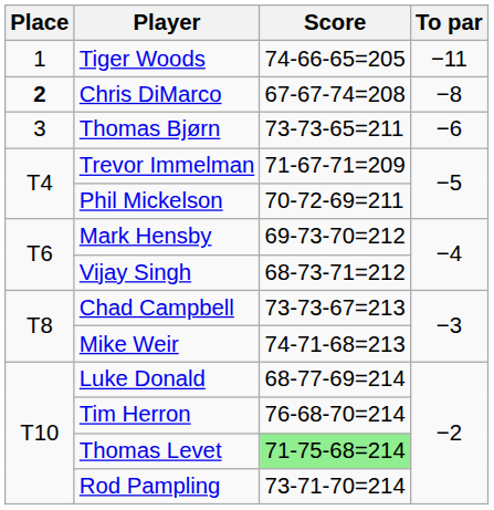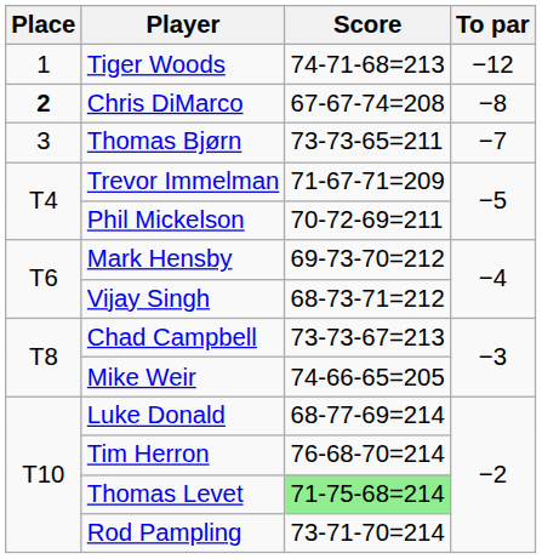Tiger Woods | Score: 74-66-65=205 -> 74-71-68=213
Tiger Woods | To par: −11 -> −12
Thomas Bjørn | To par: −6 -> −7
Mike Weir | Score: 74-71-68=213 -> 74-66-65=205
